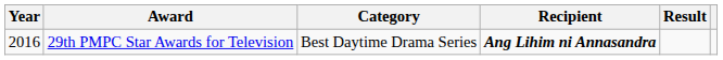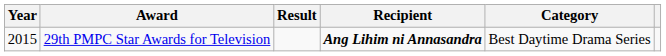columns swapped: Category <-> Result
29th PMPC Star Awards for Television | Year: 2016 -> 2015
